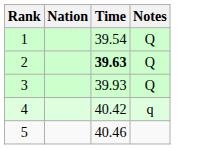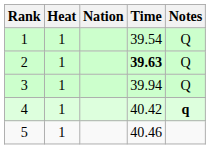+ column: Heat | 1 | 1 | 1 | 1 | 1
3 | Time: 39.93 -> 39.94
4 | Notes: normal -> bold
